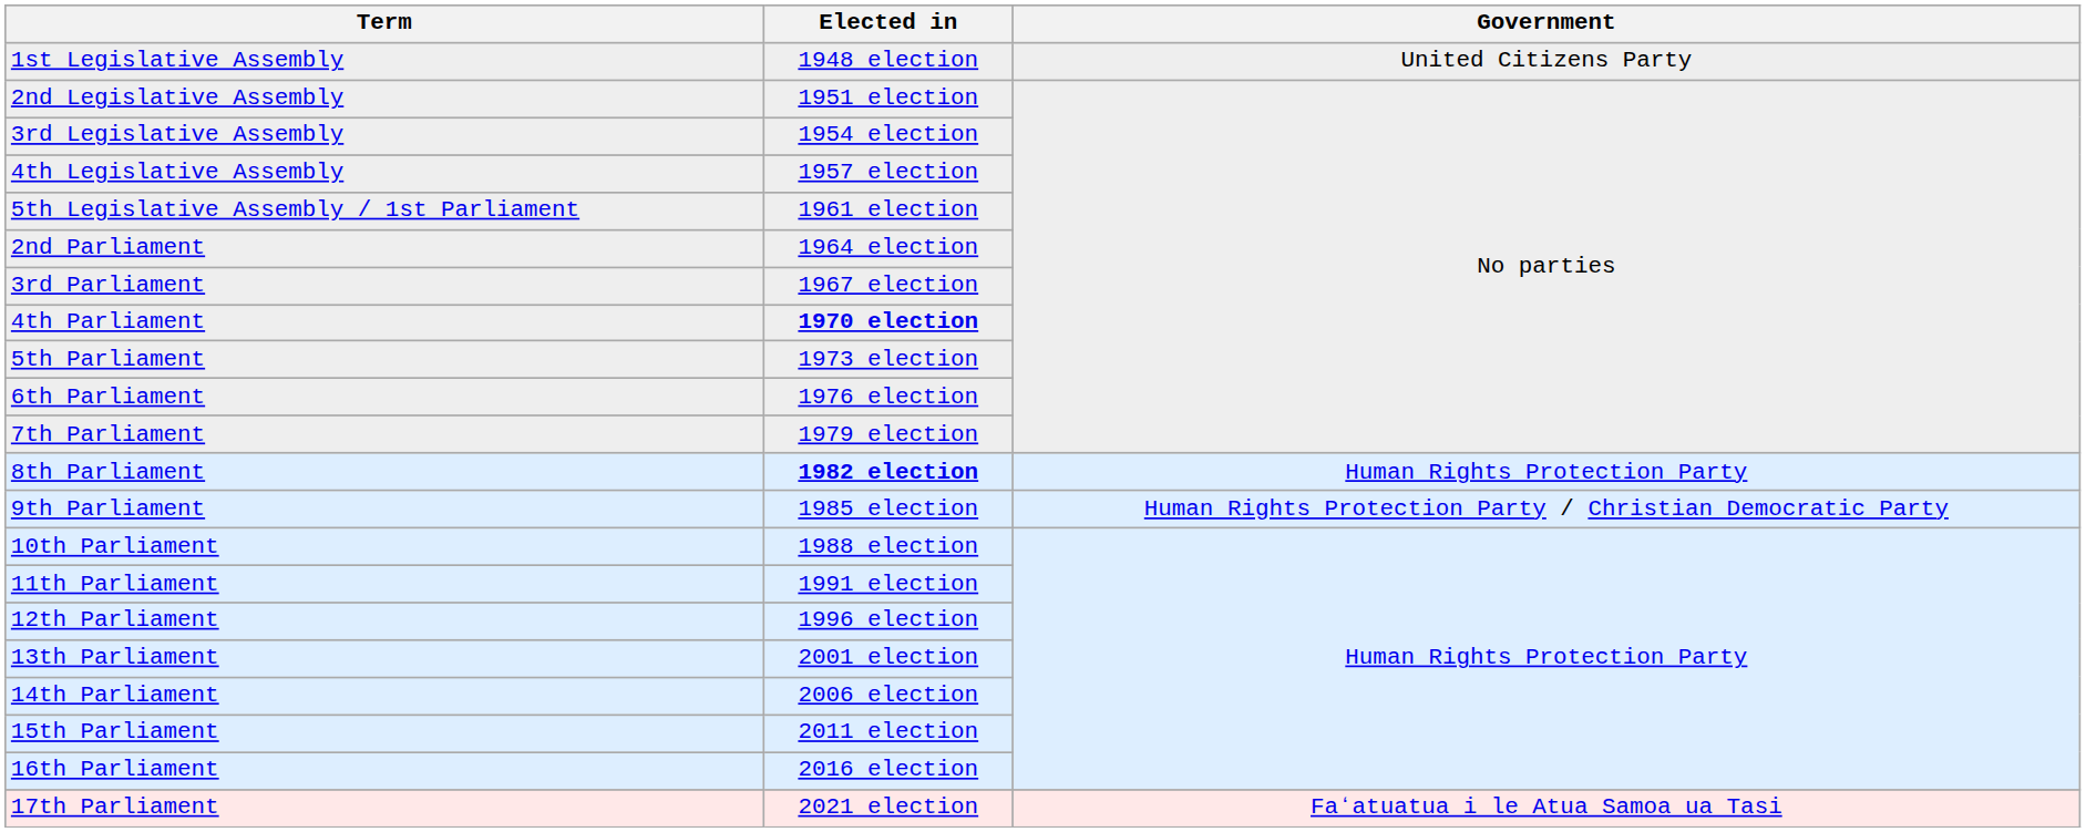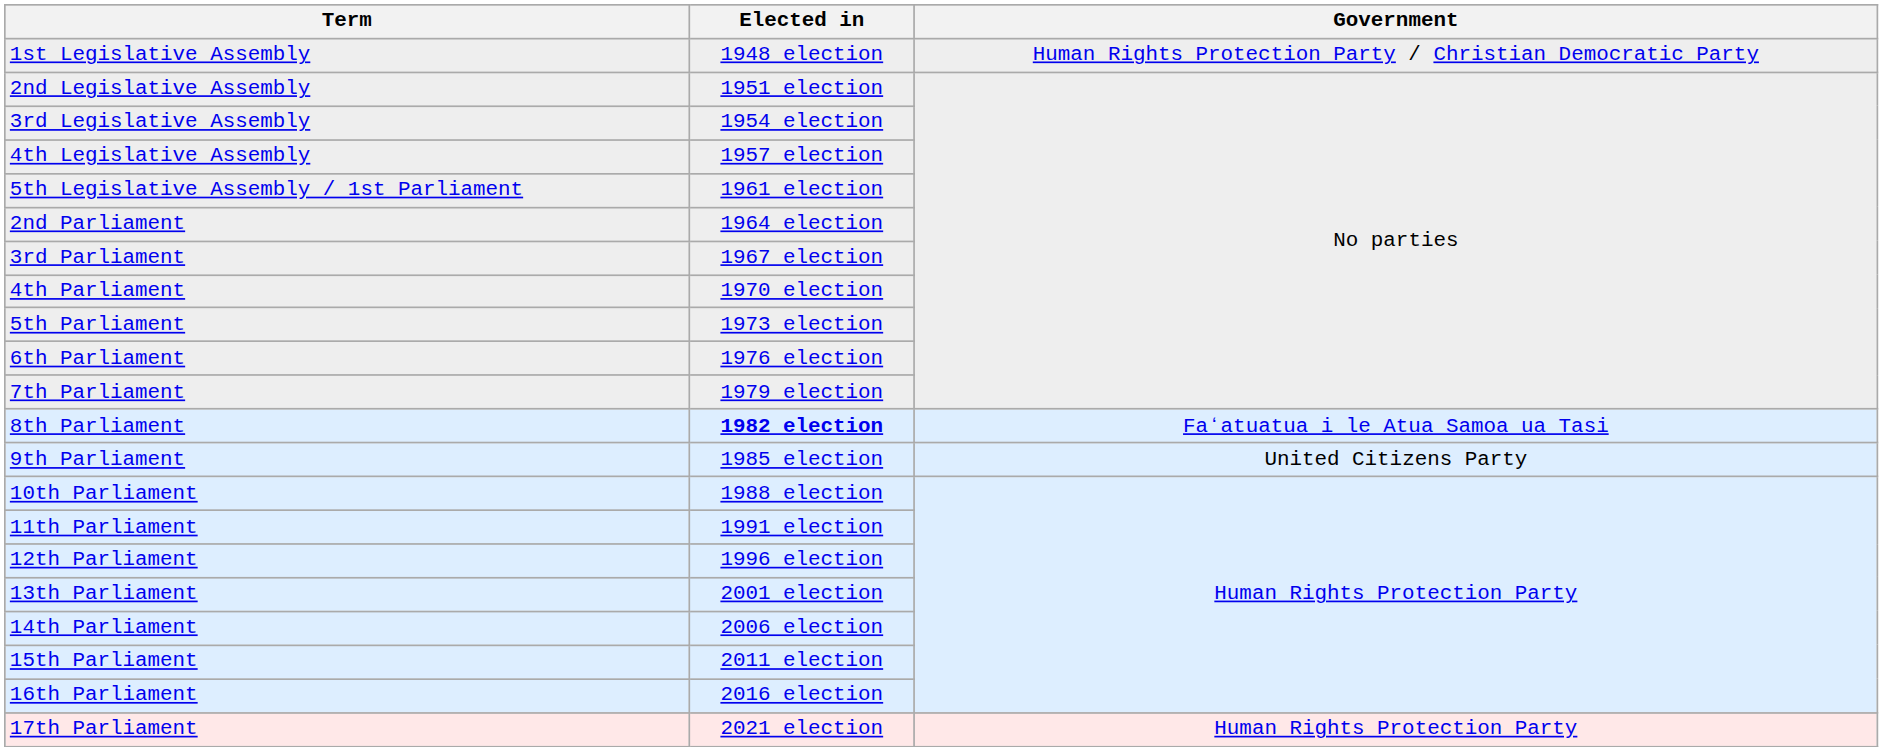1st Legislative Assembly | Government: United Citizens Party -> Human Rights Protection Party / Christian Democratic Party
4th Parliament | Elected in: bold -> normal
8th Parliament | Government: Human Rights Protection Party -> Faʻatuatua i le Atua Samoa ua Tasi
9th Parliament | Government: Human Rights Protection Party / Christian Democratic Party -> United Citizens Party
17th Parliament | Government: Faʻatuatua i le Atua Samoa ua Tasi -> Human Rights Protection Party
